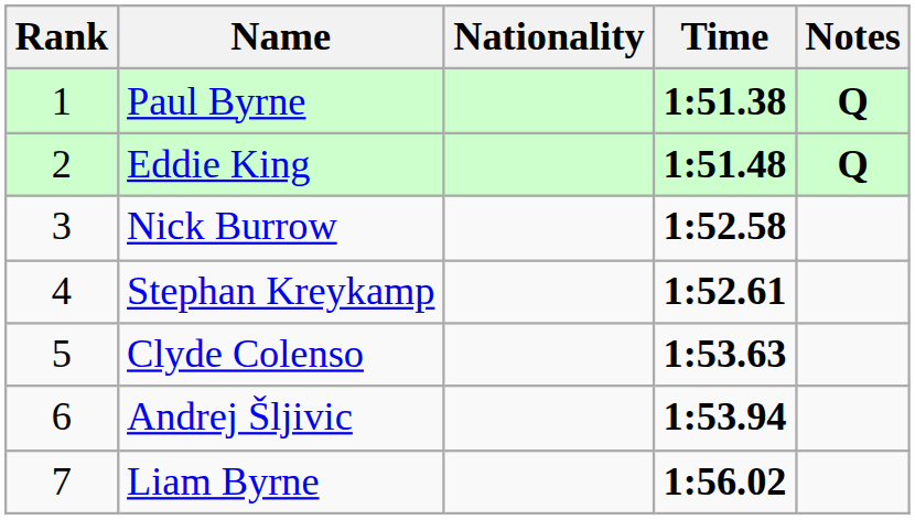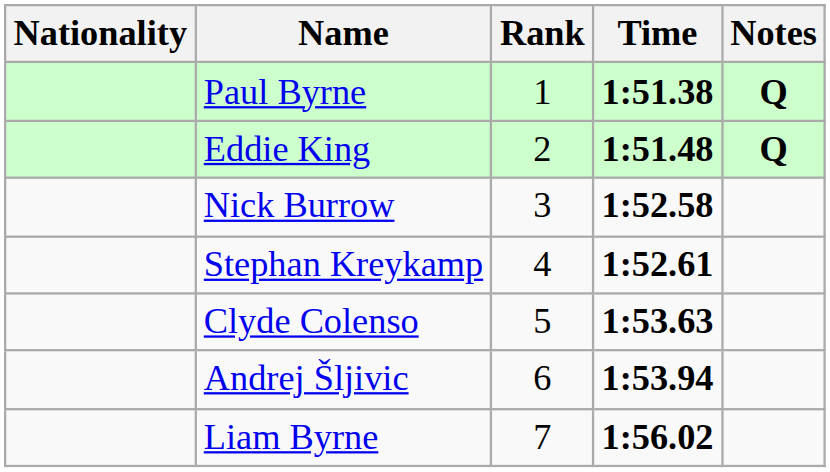columns swapped: Rank <-> Nationality
